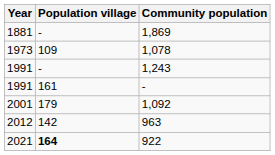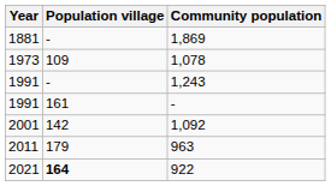1,092 | Population village: 179 -> 142
963 | Year: 2012 -> 2011
963 | Population village: 142 -> 179
